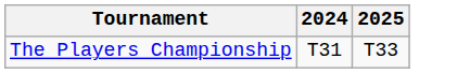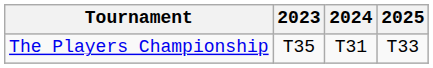+ column: 2023 | T35
